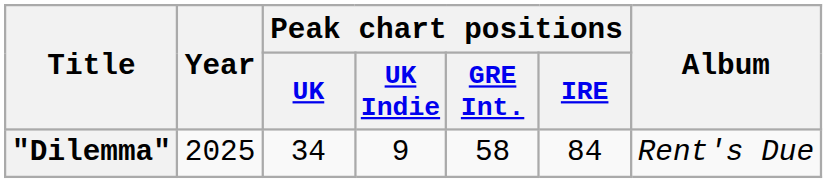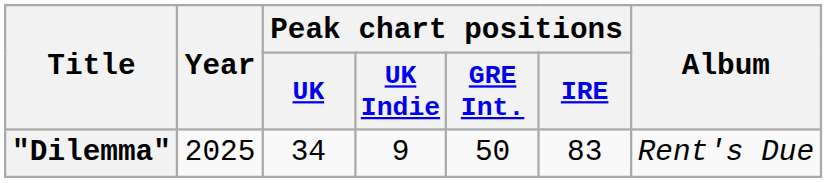"Dilemma" | Peak chart positions / GRE Int.: 58 -> 50
"Dilemma" | Peak chart positions / IRE: 84 -> 83
